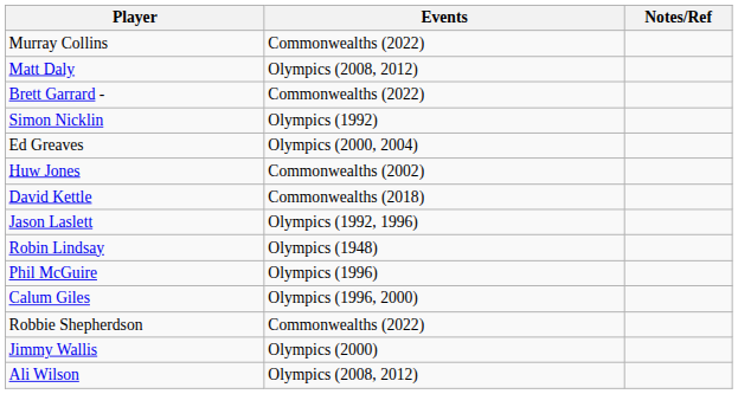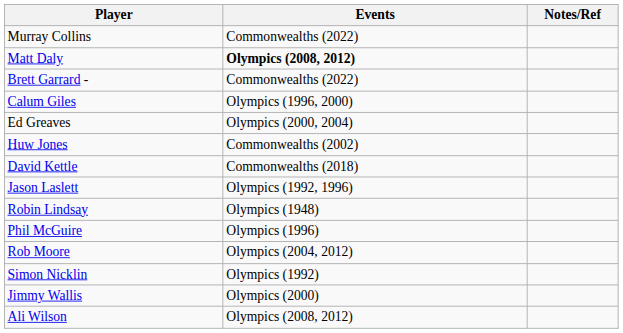Matt Daly | Events: normal -> bold
rows swapped: Calum Giles <-> Simon Nicklin
+ row: Rob Moore | Olympics (2004, 2012)
- row: Robbie Shepherdson | Commonwealths (2022)
